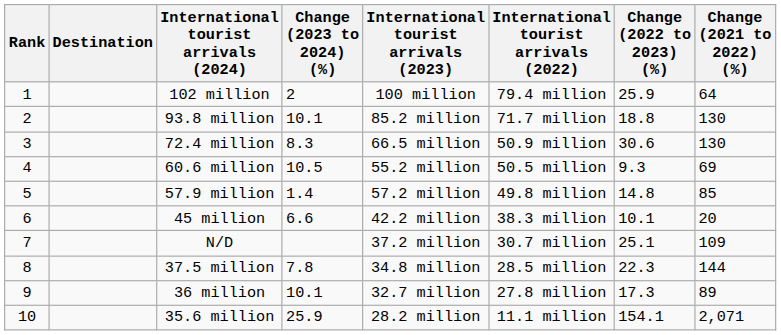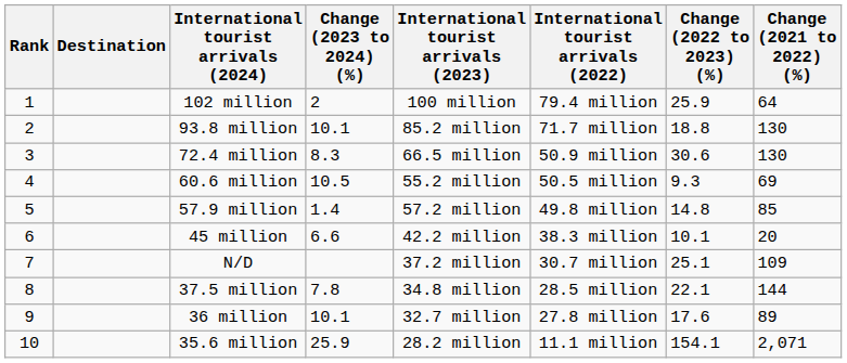37.5 million | Change (2022 to 2023) (%): 22.3 -> 22.1
36 million | Change (2022 to 2023) (%): 17.3 -> 17.6
